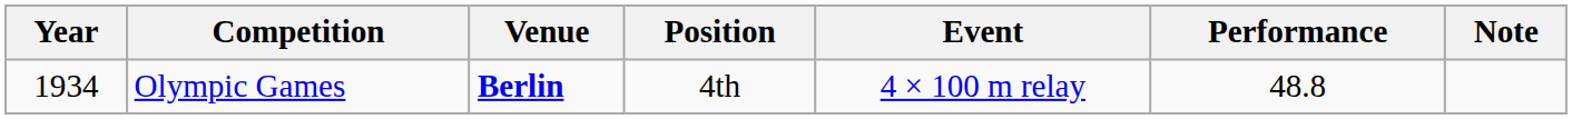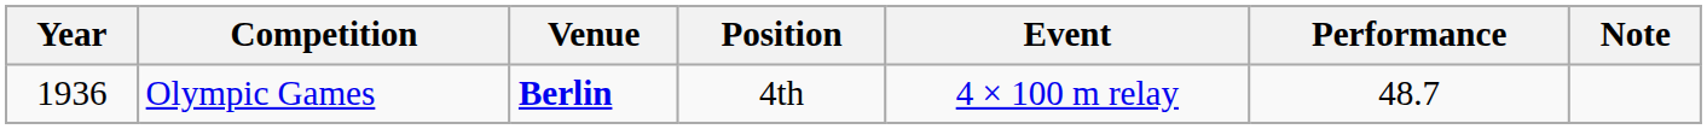Olympic Games | Year: 1934 -> 1936
Olympic Games | Performance: 48.8 -> 48.7
